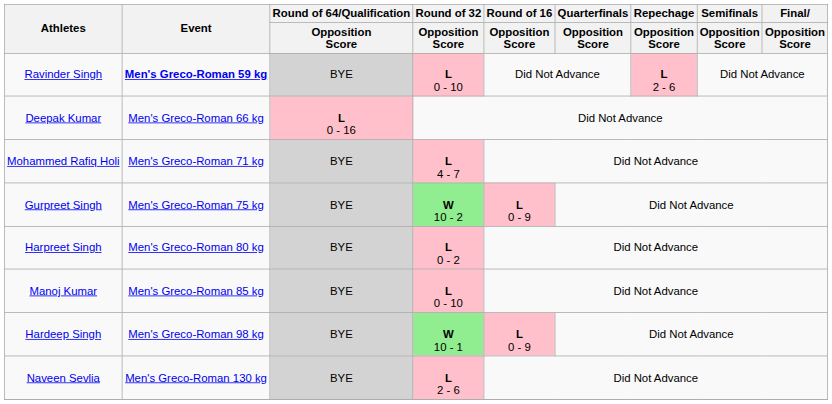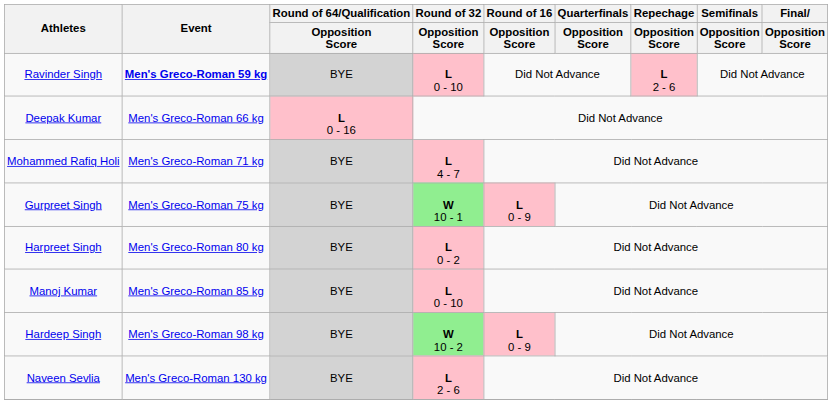Gurpreet Singh | Round of 32 / Opposition Score: W 10 - 2 -> W 10 - 1
Hardeep Singh | Round of 32 / Opposition Score: W 10 - 1 -> W 10 - 2
